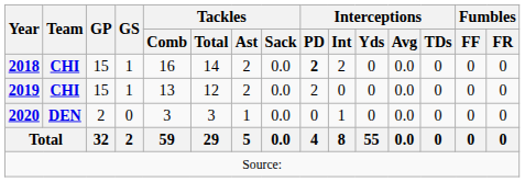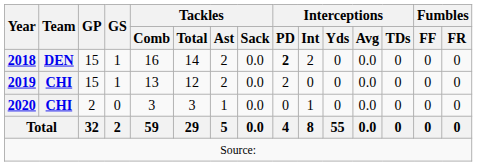2018 | Team: CHI -> DEN
2020 | Team: DEN -> CHI
